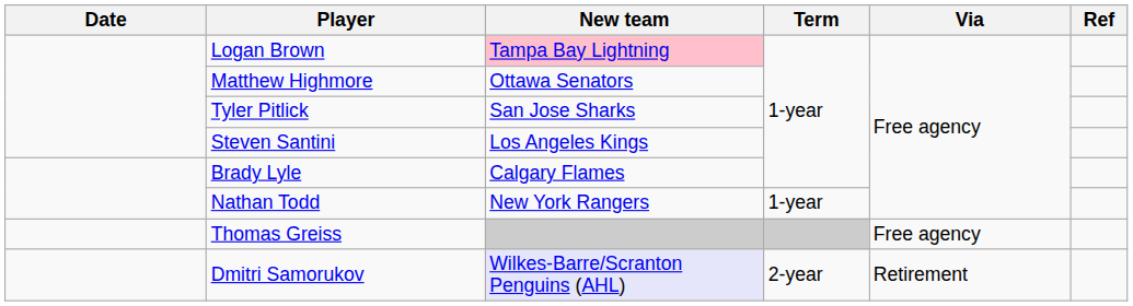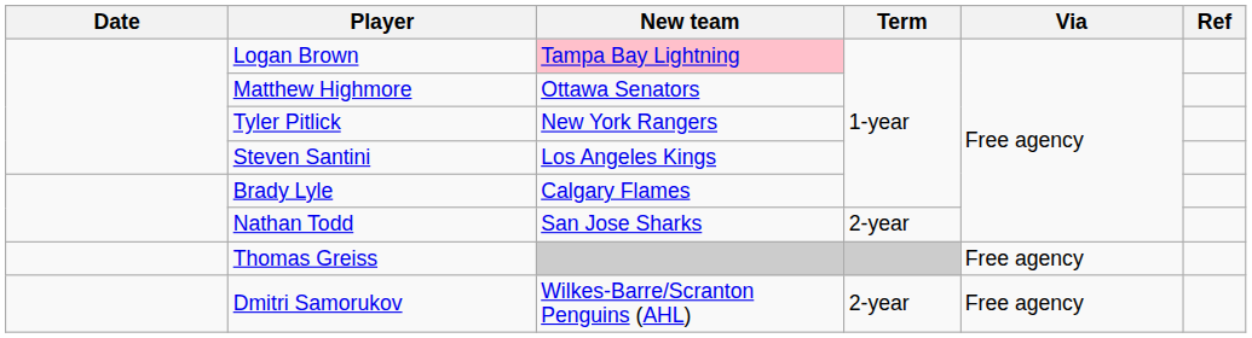Tyler Pitlick | New team: San Jose Sharks -> New York Rangers
Nathan Todd | New team: New York Rangers -> San Jose Sharks
Nathan Todd | Term: 1-year -> 2-year
Dmitri Samorukov | New team: lavender background -> no background
Dmitri Samorukov | Via: Retirement -> Free agency
